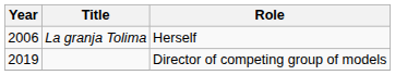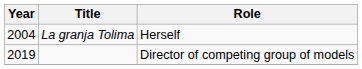La granja Tolima | Year: 2006 -> 2004
